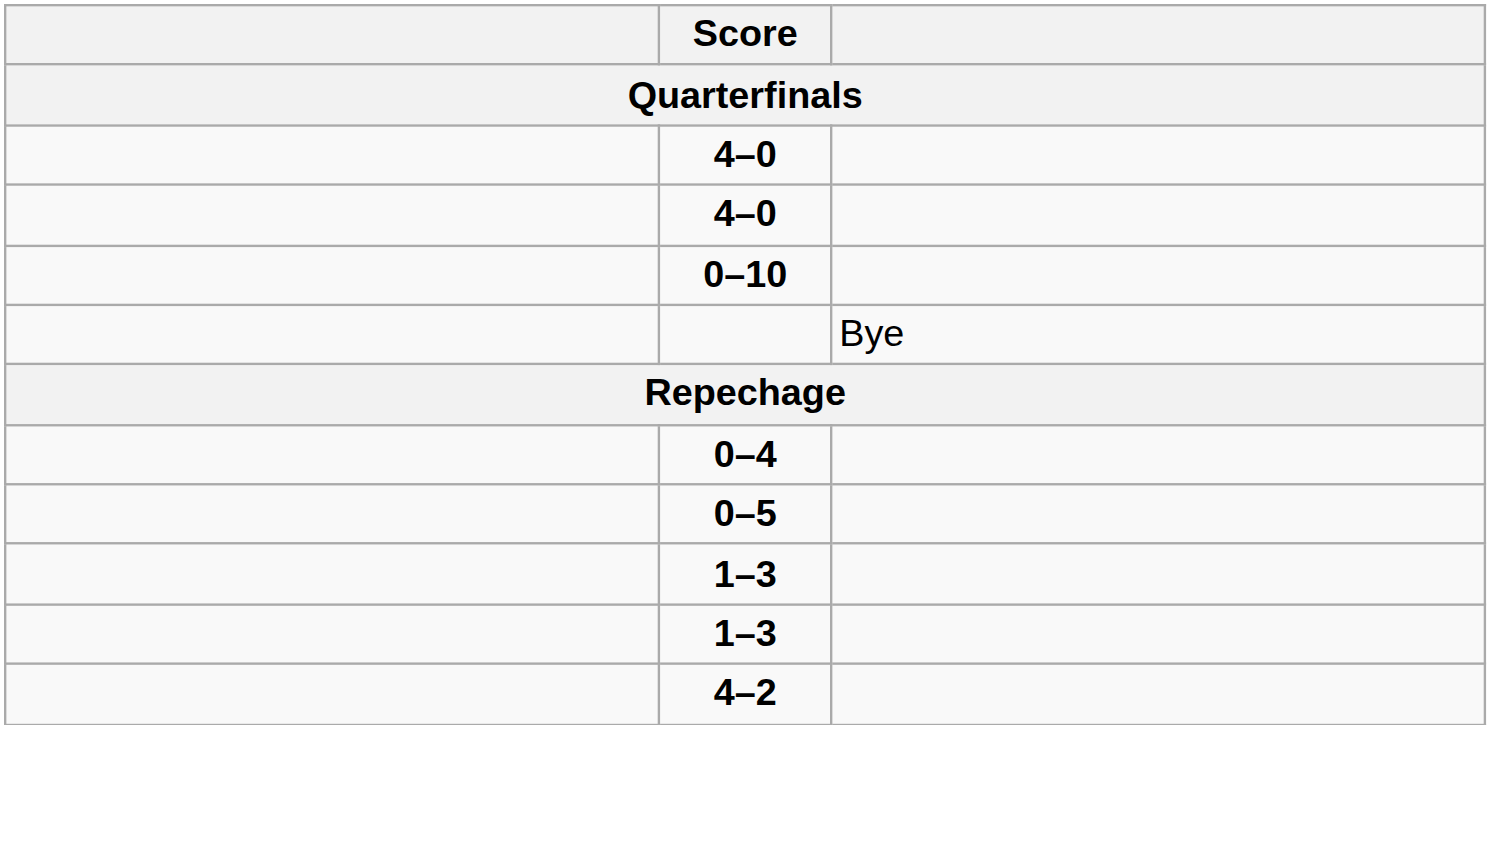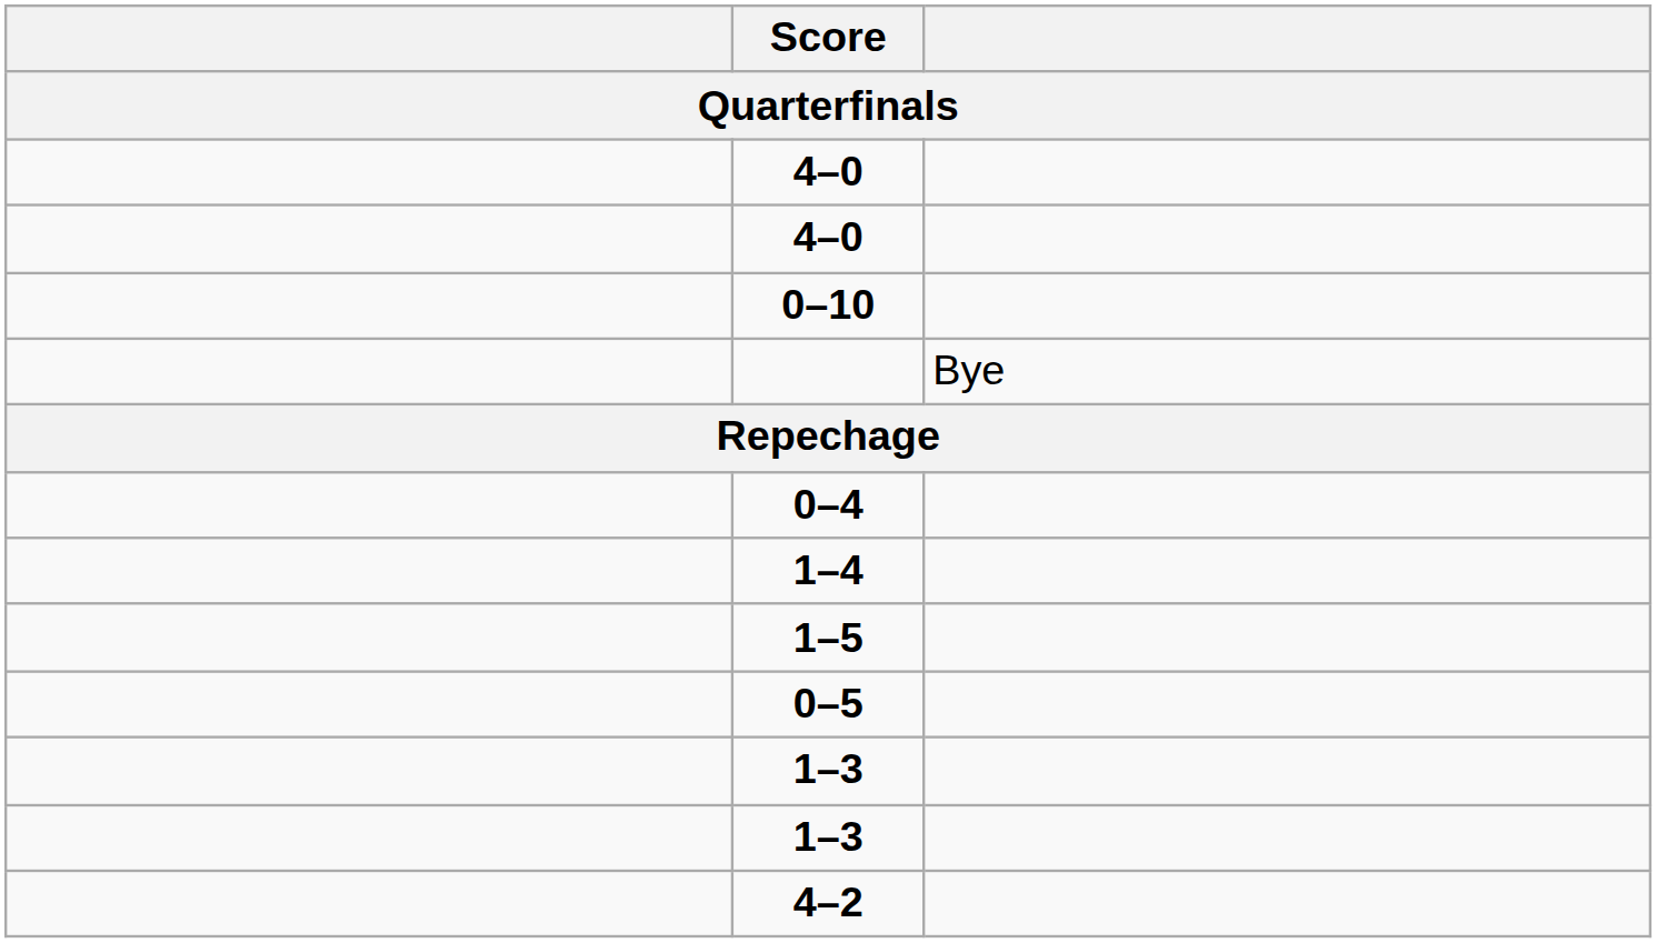+ row: 1–4
+ row: 1–5
